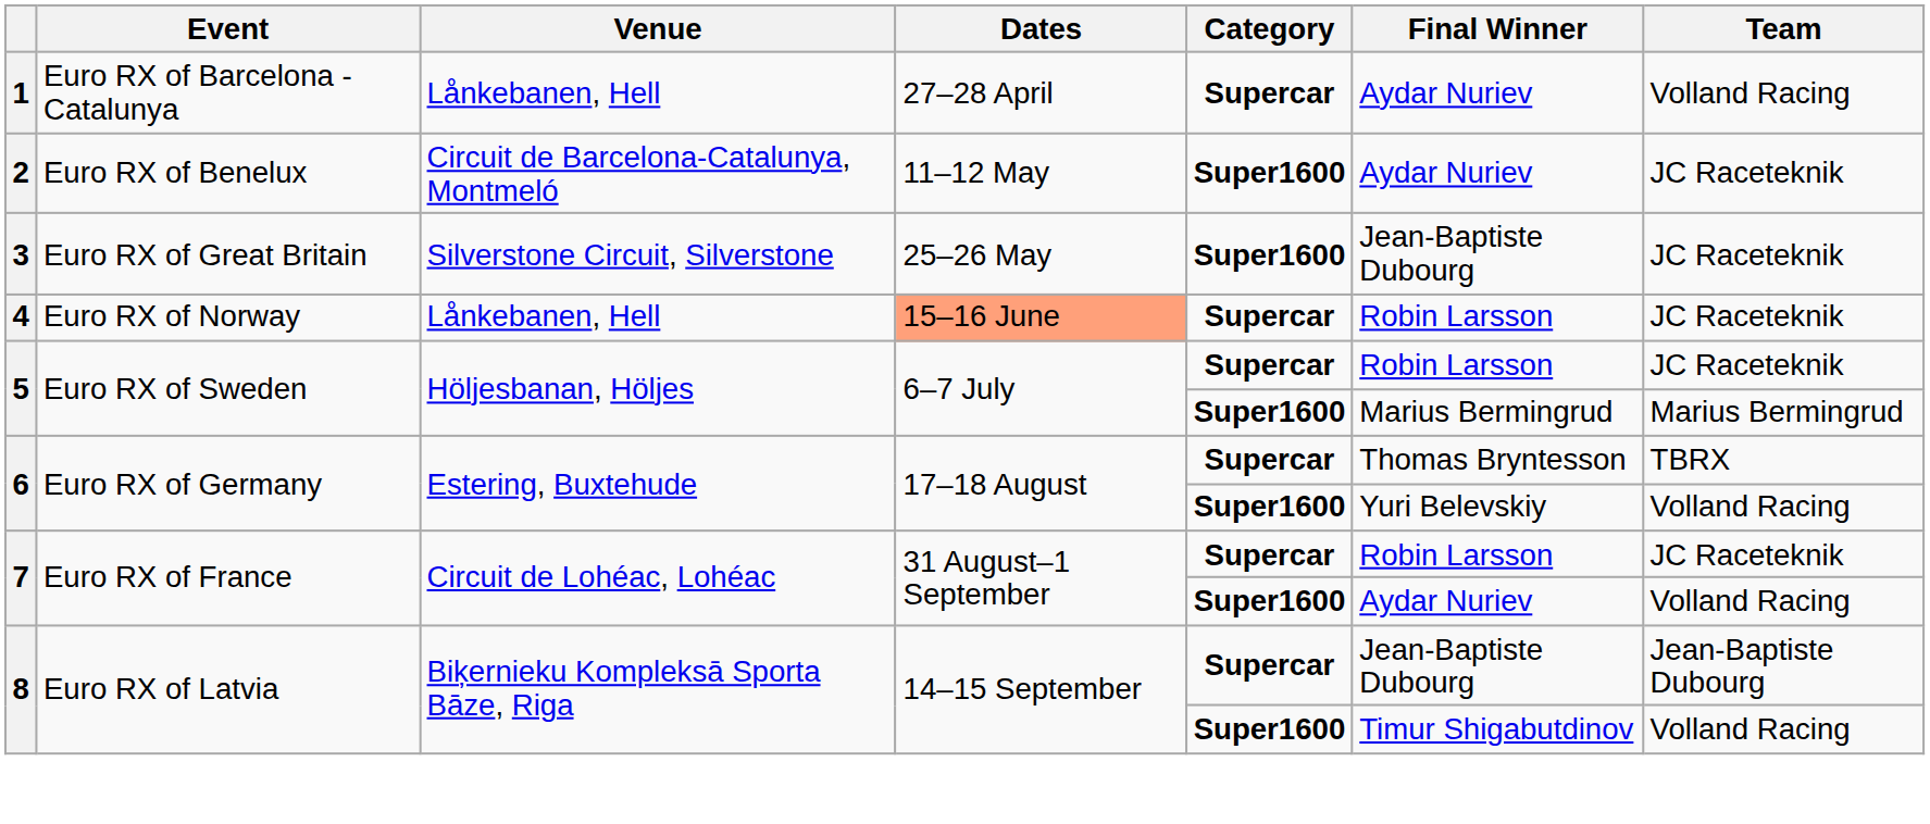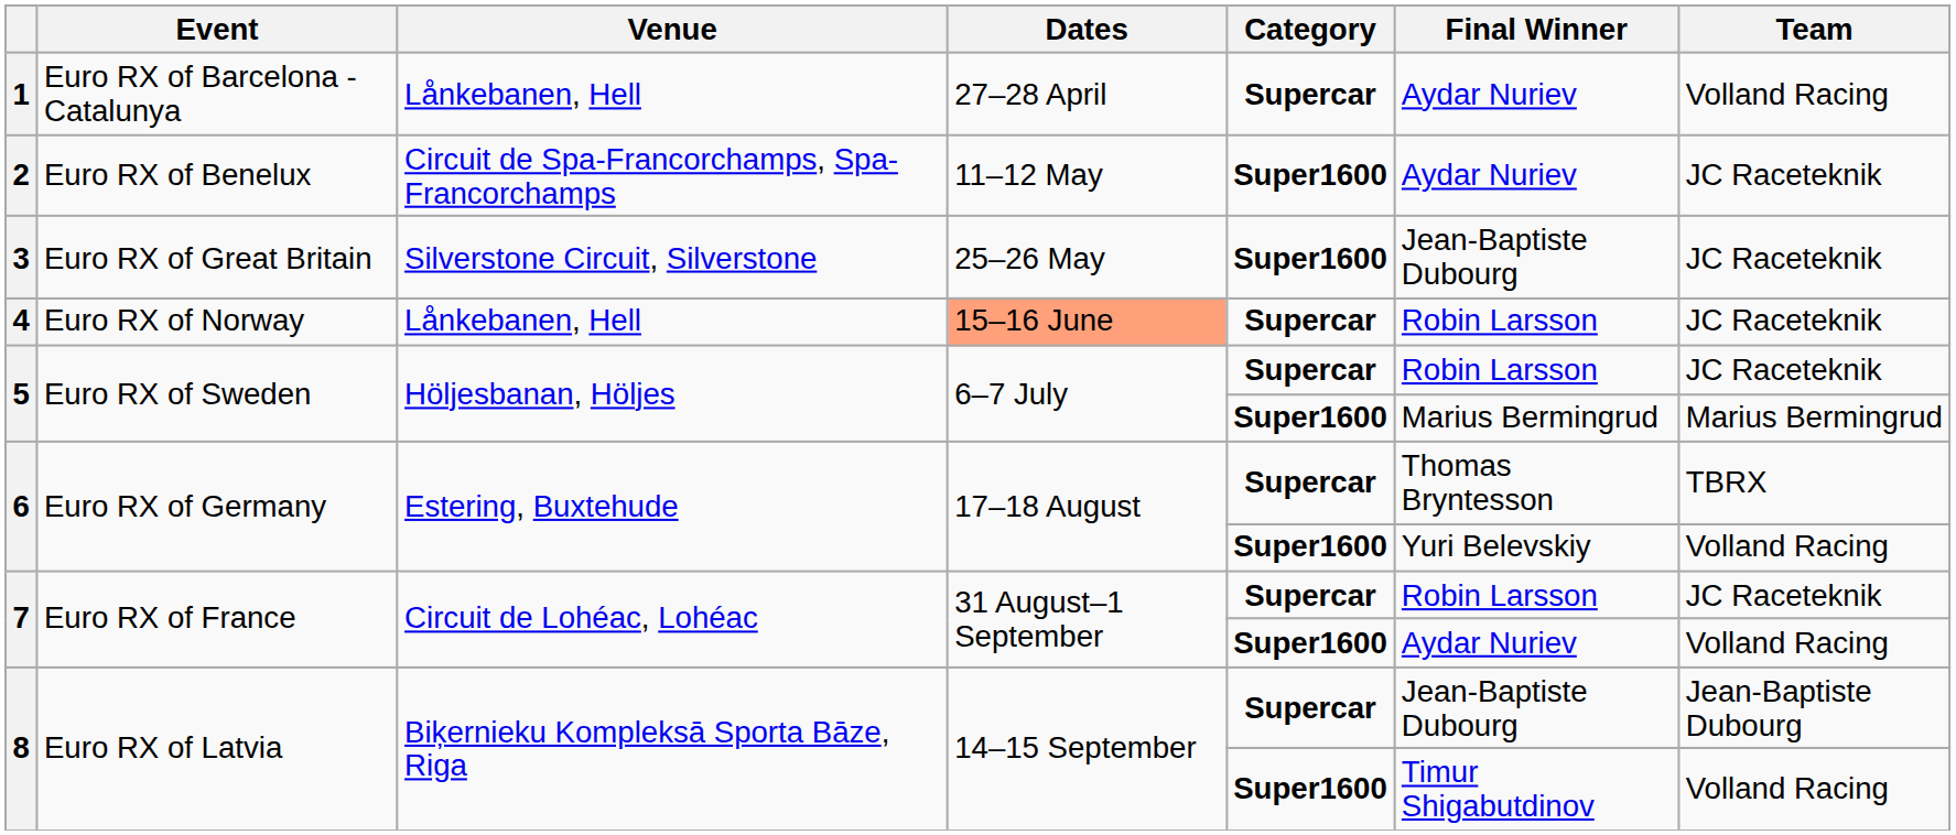2 | Venue: Circuit de Barcelona-Catalunya, Montmeló -> Circuit de Spa-Francorchamps, Spa-Francorchamps
